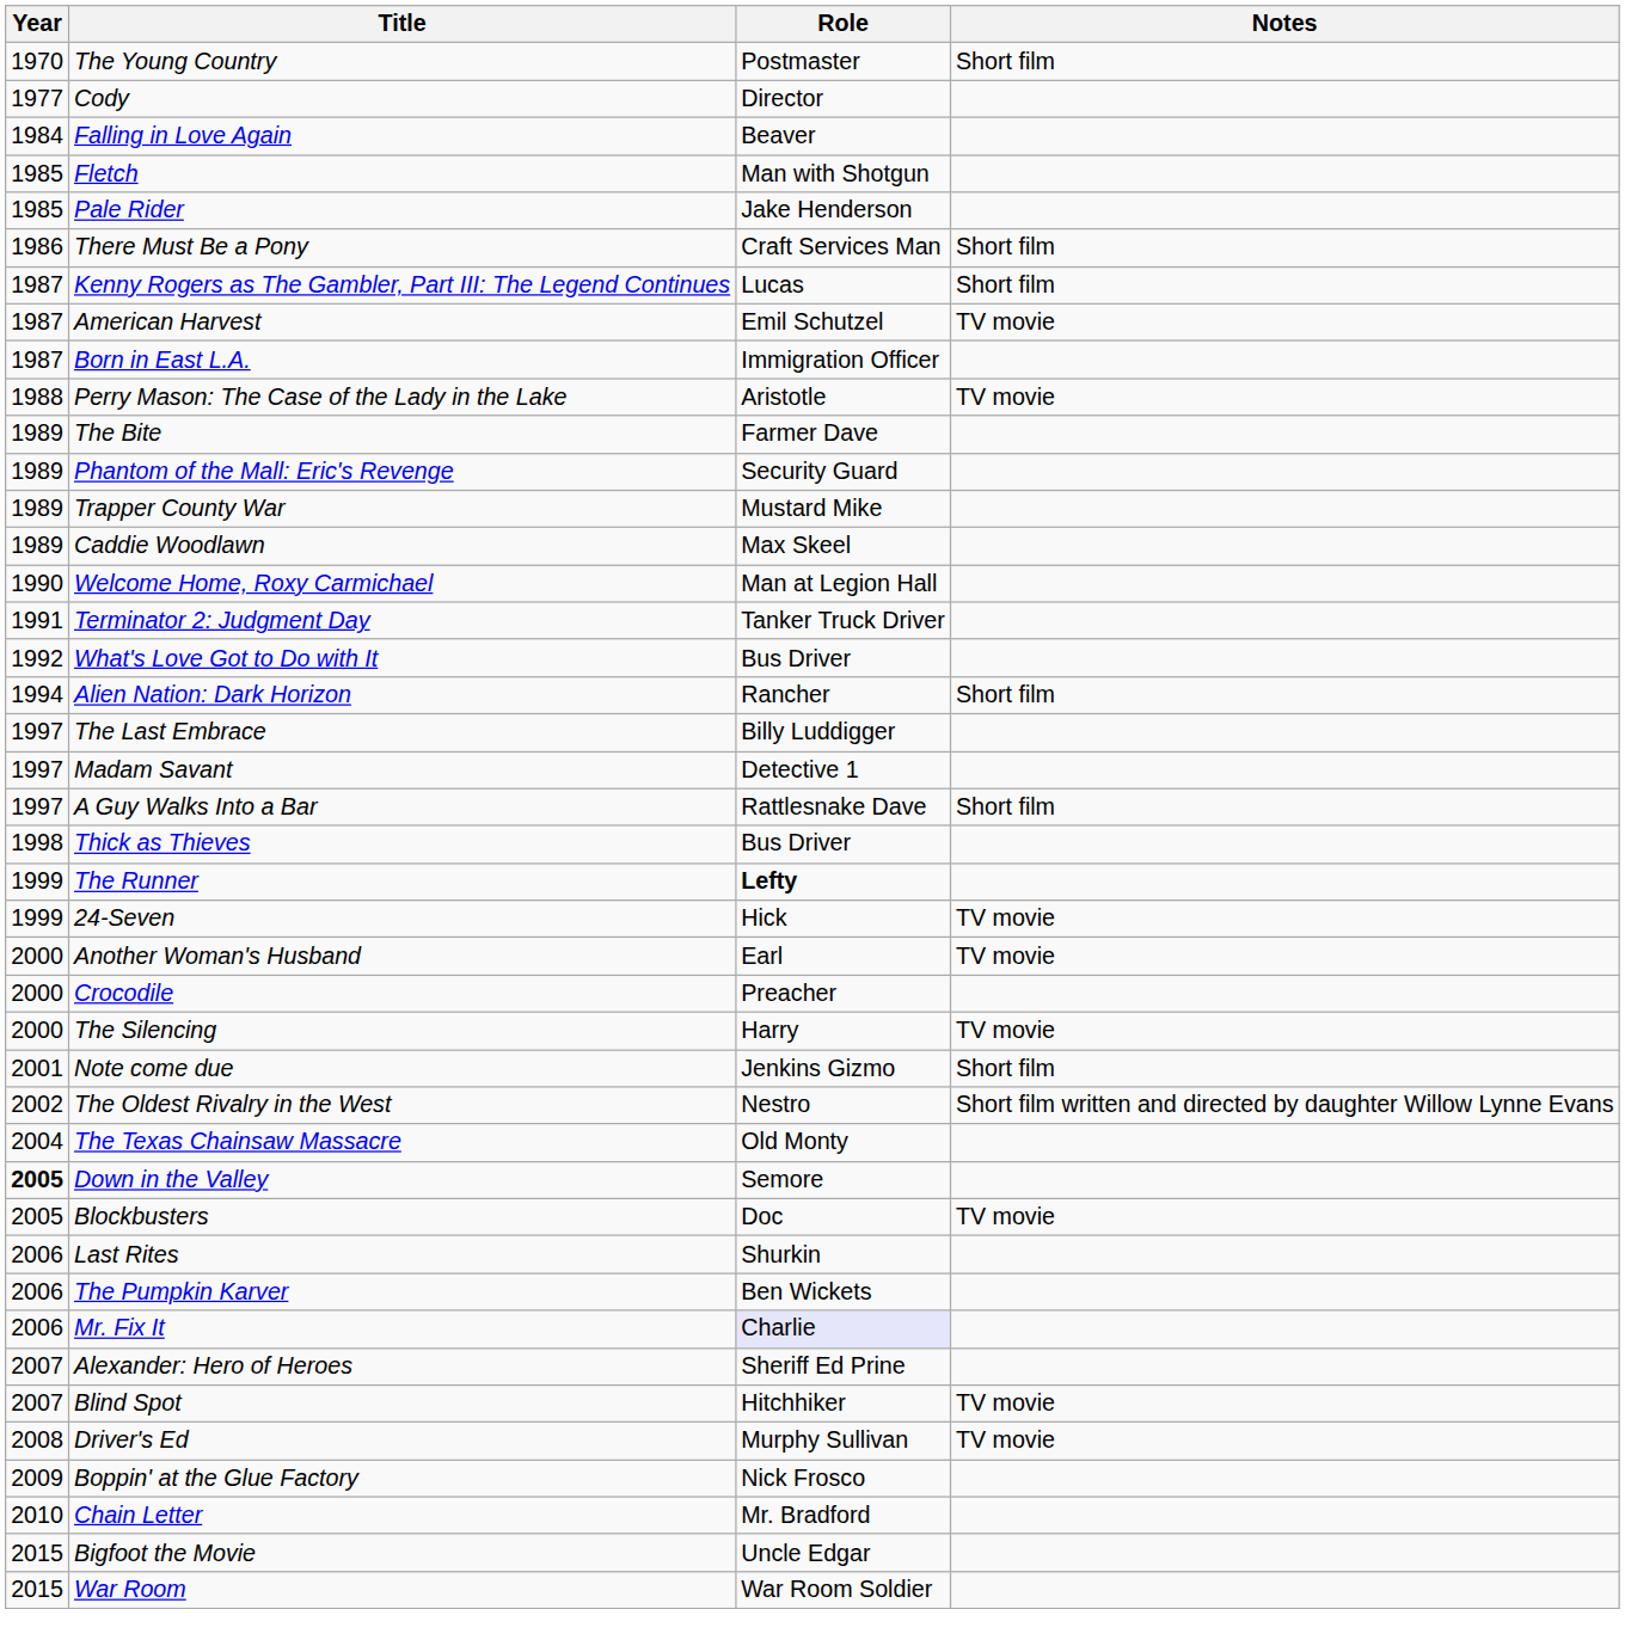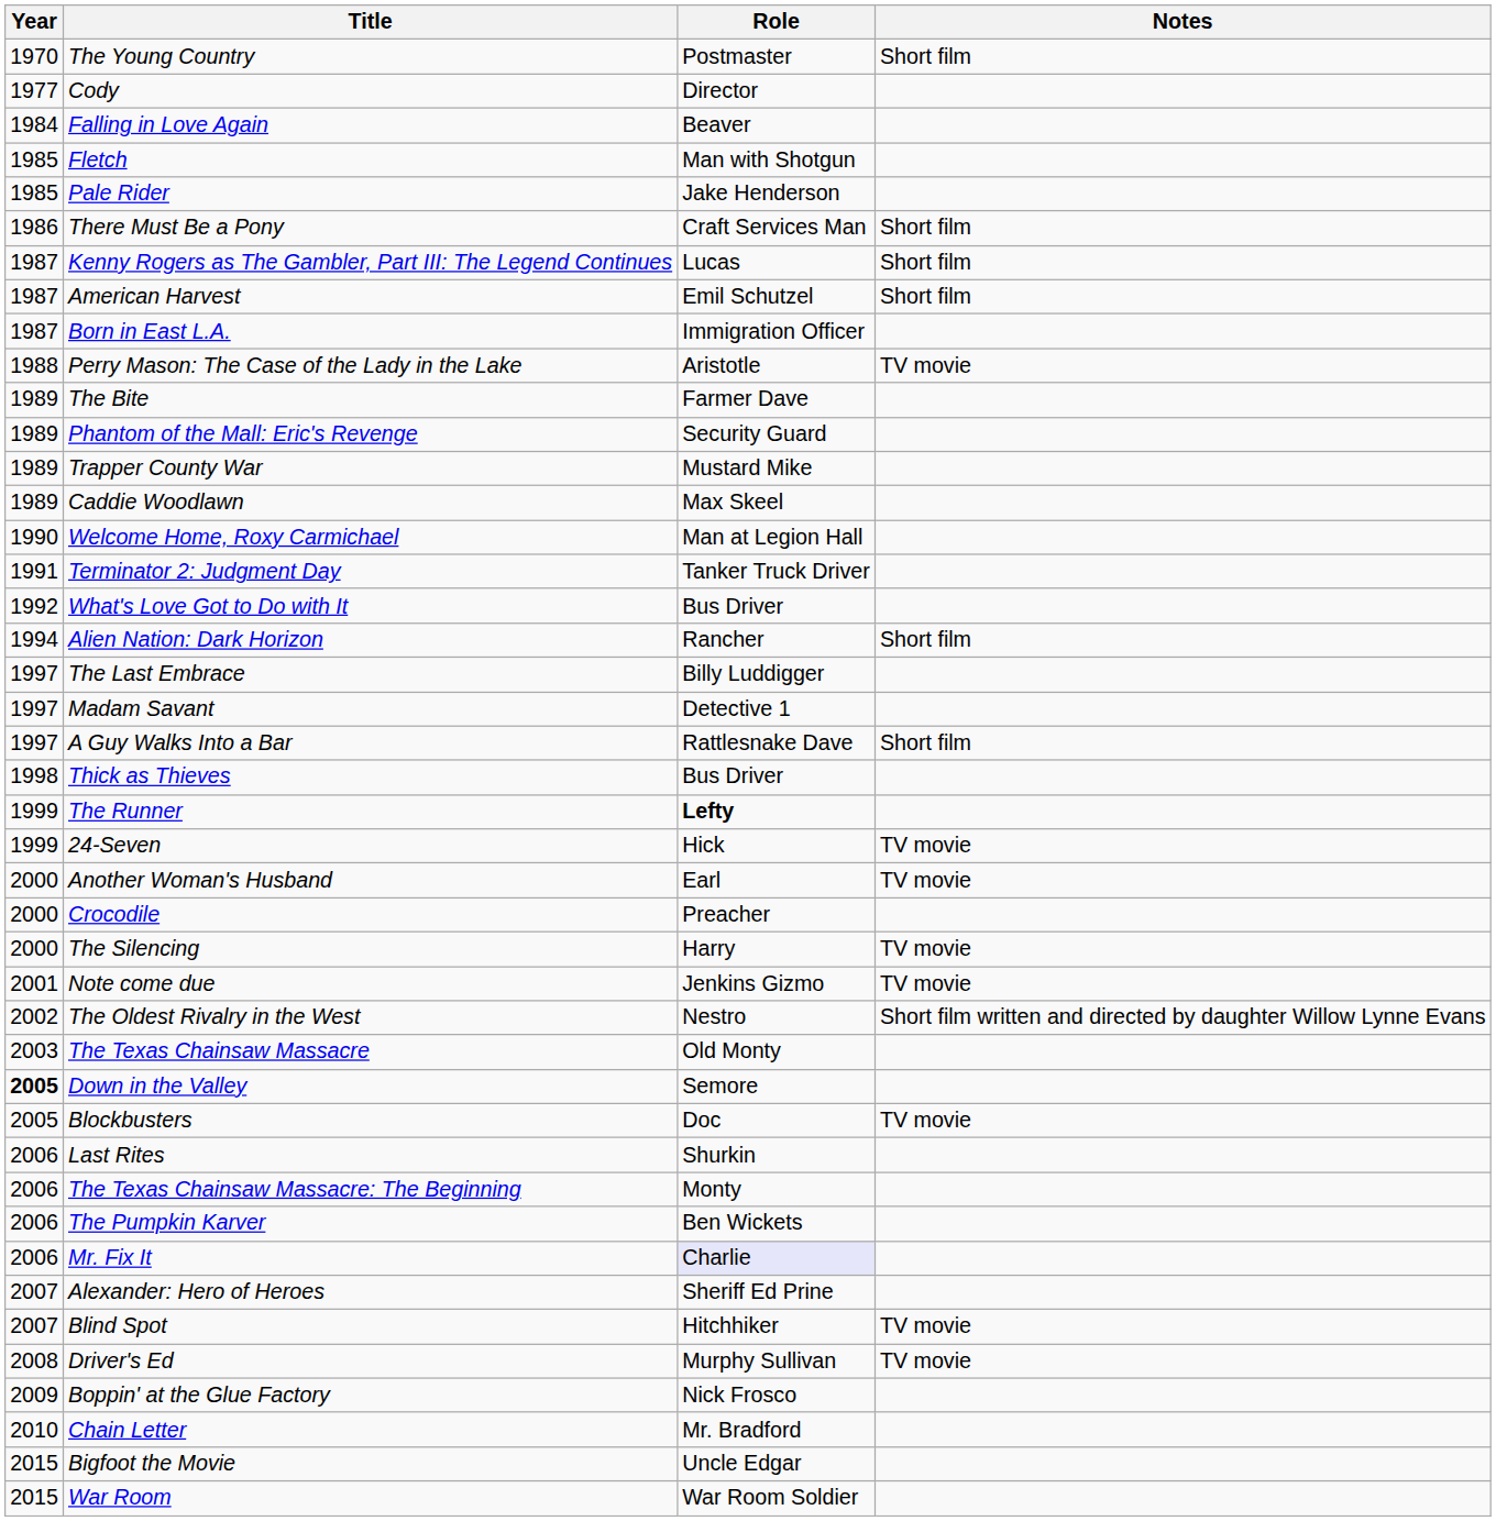American Harvest | Notes: TV movie -> Short film
Note come due | Notes: Short film -> TV movie
The Texas Chainsaw Massacre | Year: 2004 -> 2003
+ row: 2006 | The Texas Chainsaw Massacre: The Beginning | Monty
